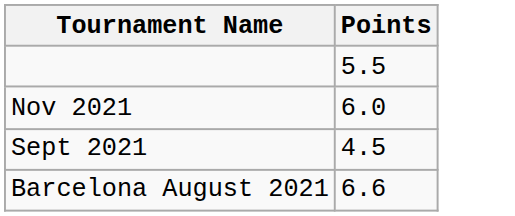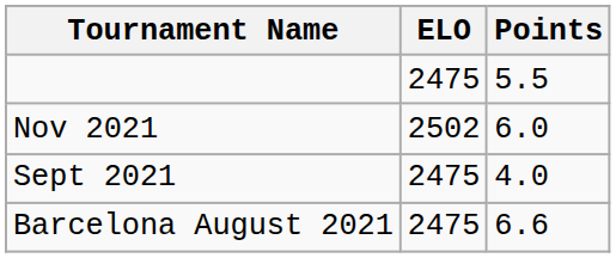+ column: ELO | 2475 | 2502 | 2475 | 2475
Sept 2021 | Points: 4.5 -> 4.0
